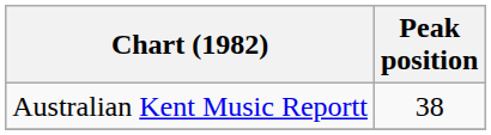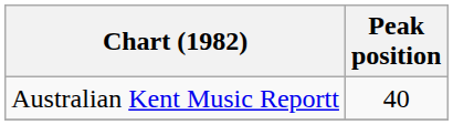Australian Kent Music Reportt | Peak position: 38 -> 40
